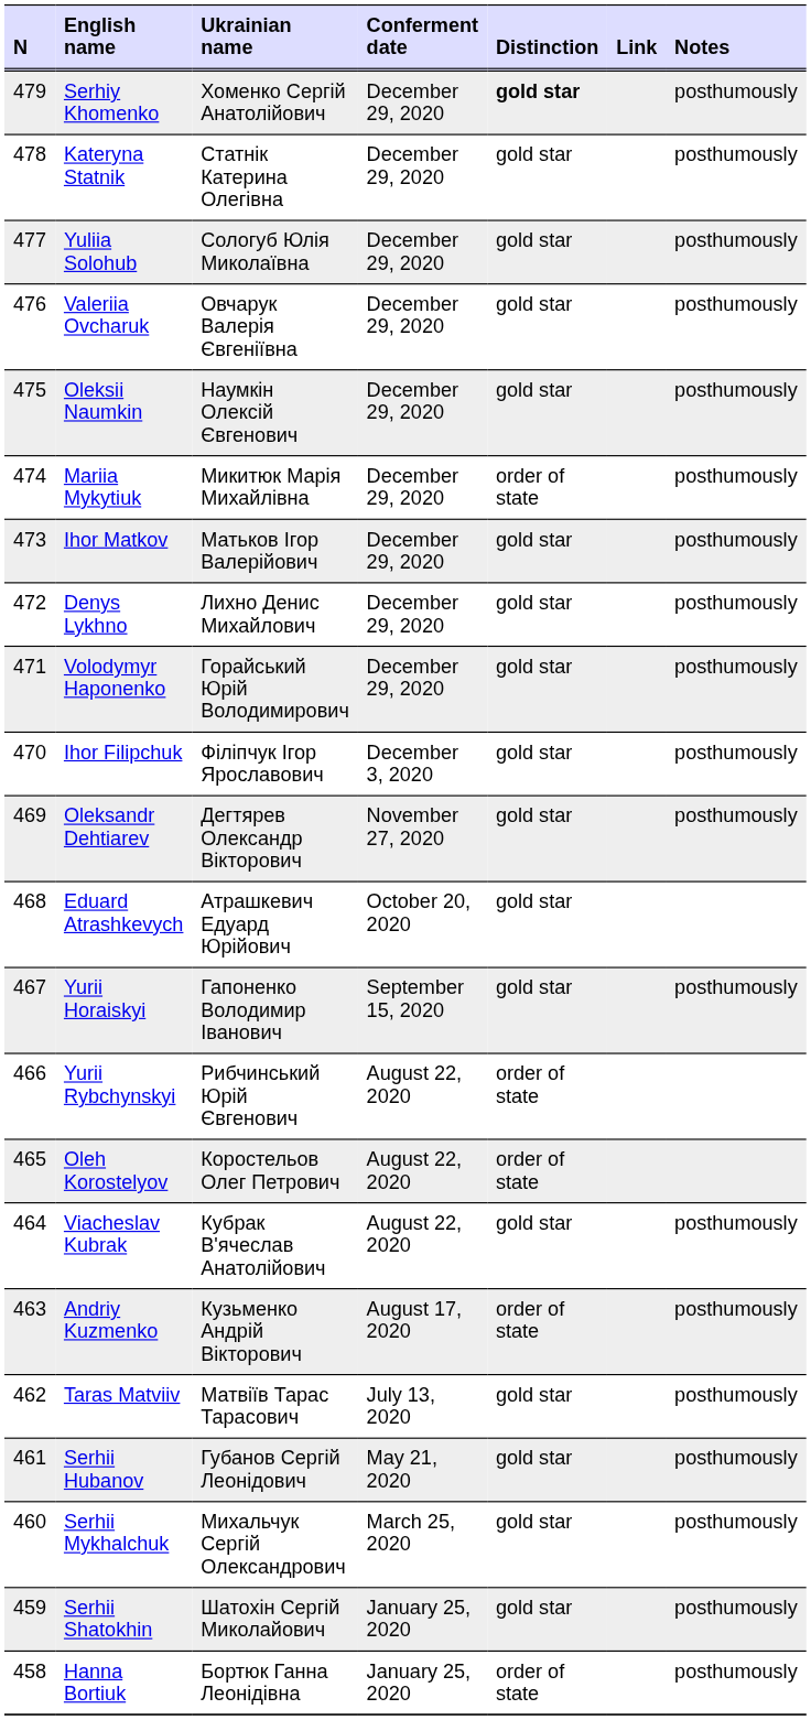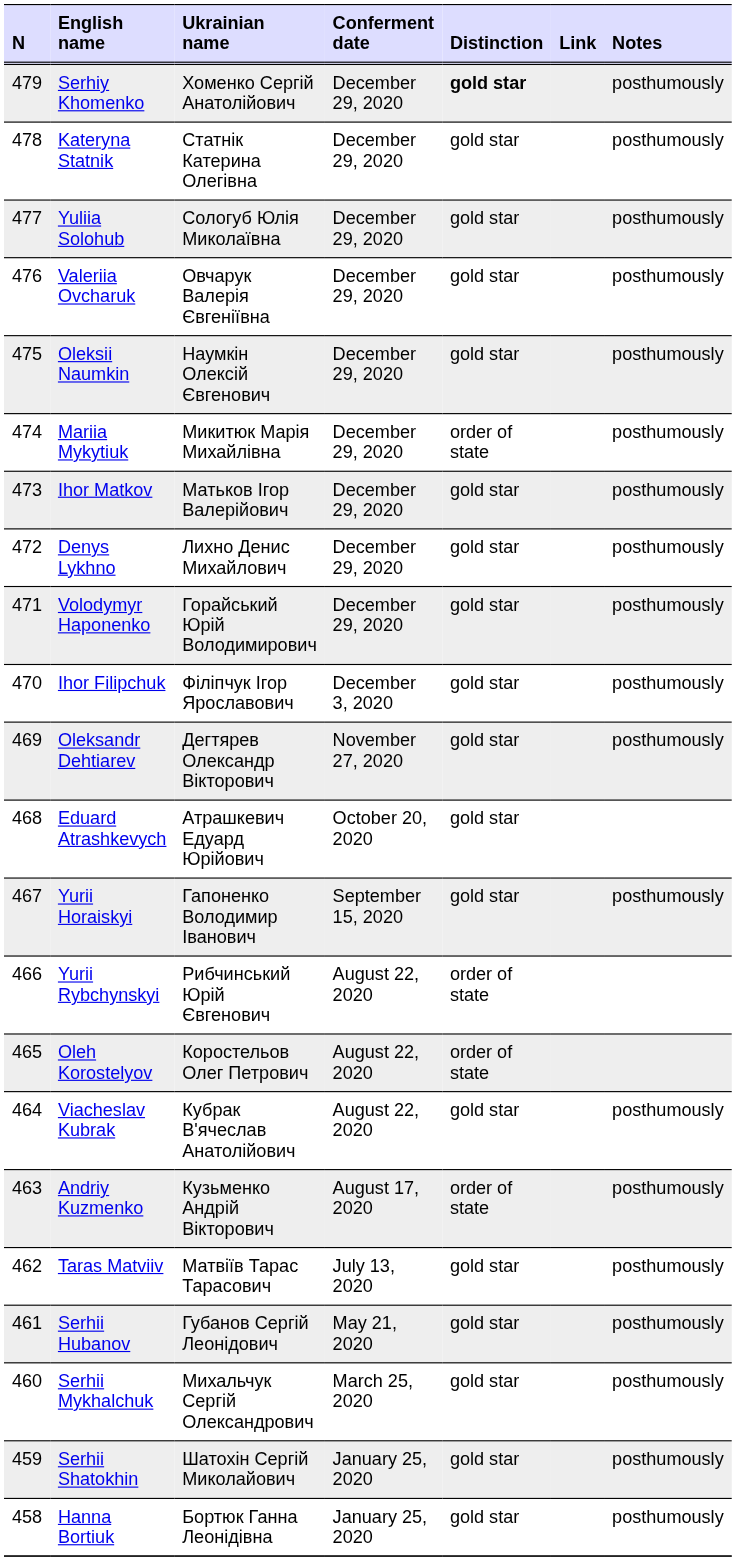Hanna Bortiuk | Distinction: order of state -> gold star
